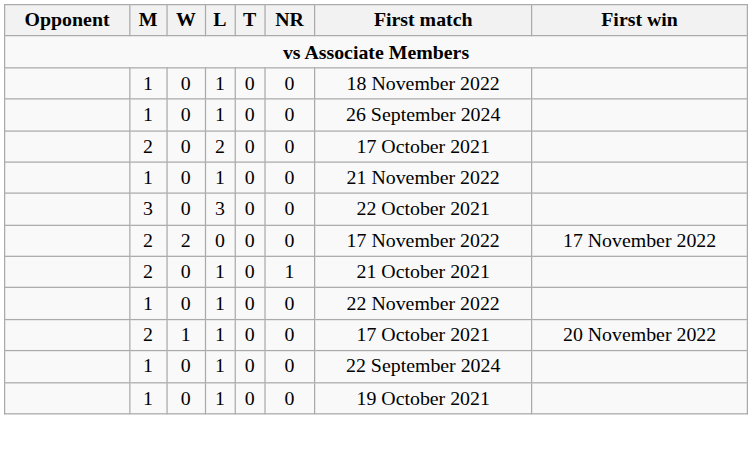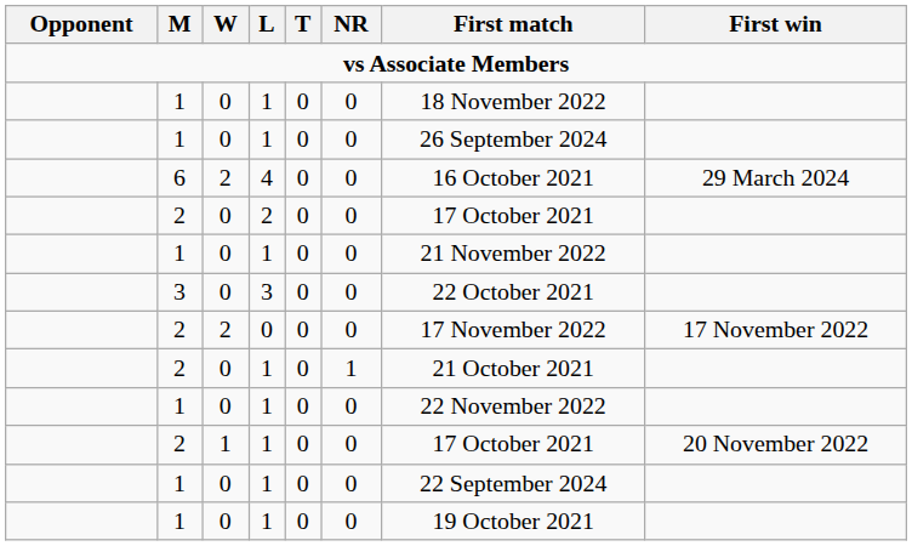+ row: 6 | 2 | 4 | 0 | 0 | 16 October 2021 | 29 March 2024
